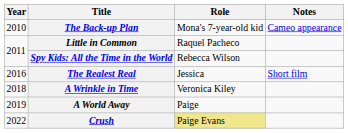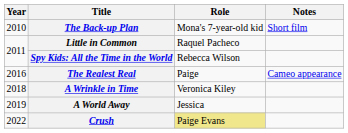The Back-up Plan | Notes: Cameo appearance -> Short film
The Realest Real | Role: Jessica -> Paige
The Realest Real | Notes: Short film -> Cameo appearance
A World Away | Role: Paige -> Jessica
